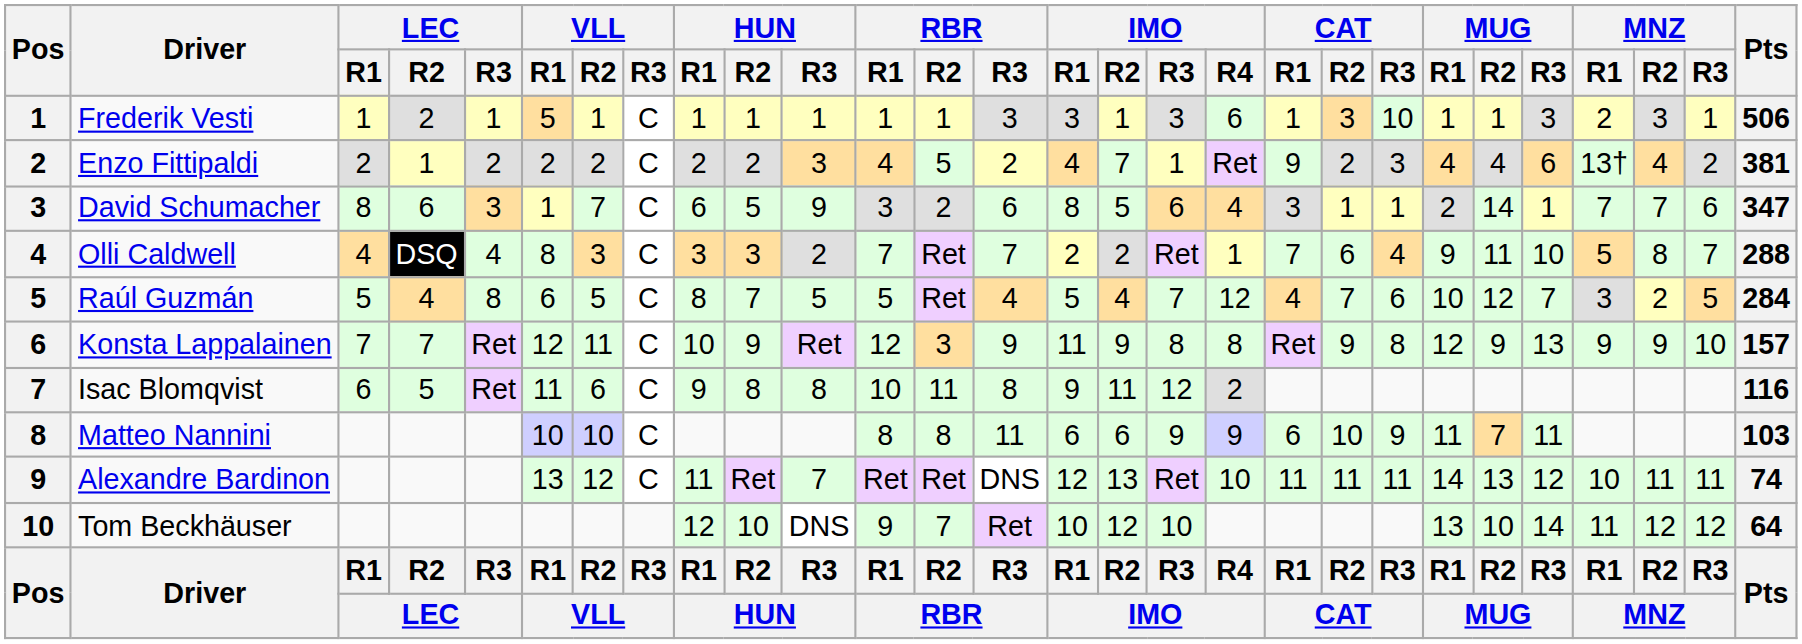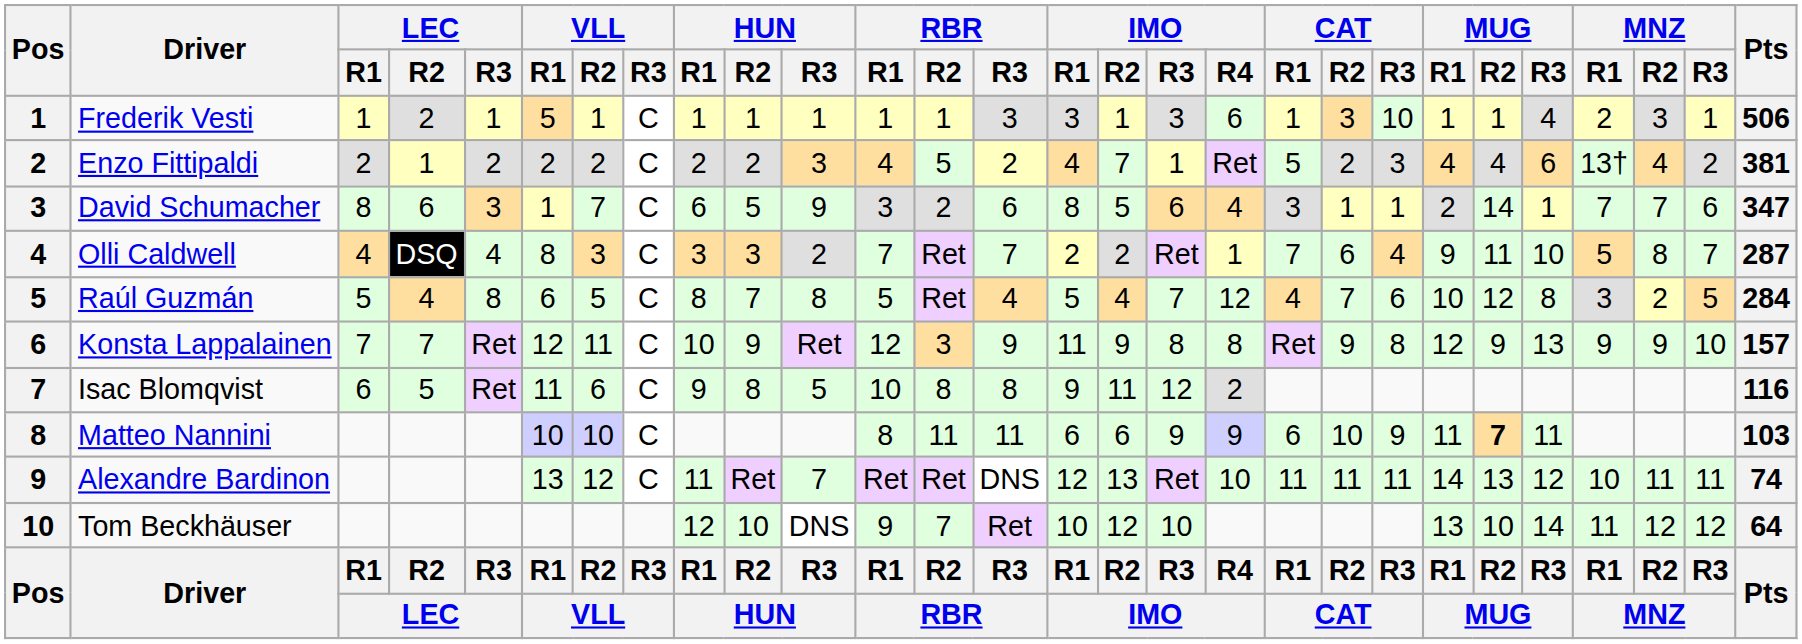Frederik Vesti | MUG / R3: 3 -> 4
Enzo Fittipaldi | CAT / R1: 9 -> 5
Olli Caldwell | Pts: 288 -> 287
Raúl Guzmán | HUN / R3: 5 -> 8
Raúl Guzmán | MUG / R3: 7 -> 8
Isac Blomqvist | HUN / R3: 8 -> 5
Isac Blomqvist | RBR / R2: 11 -> 8
Matteo Nannini | RBR / R2: 8 -> 11
Matteo Nannini | MUG / R2: normal -> bold
